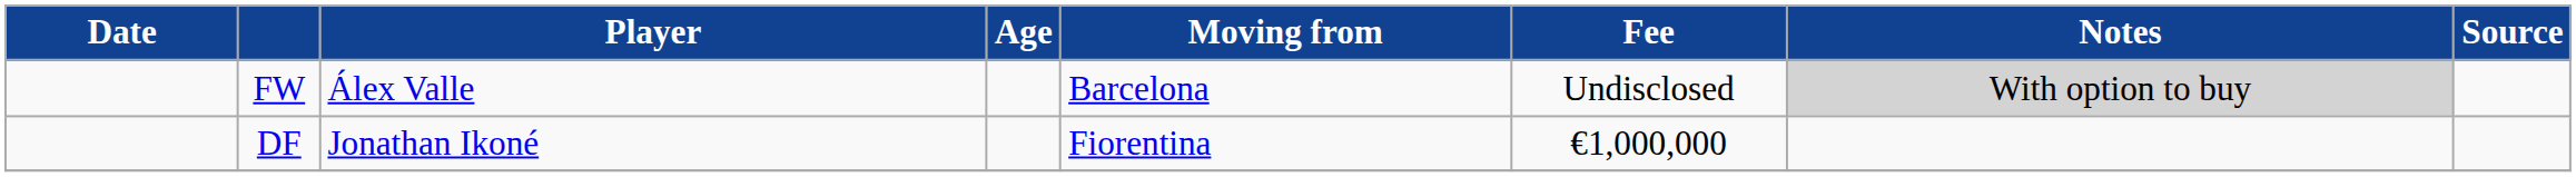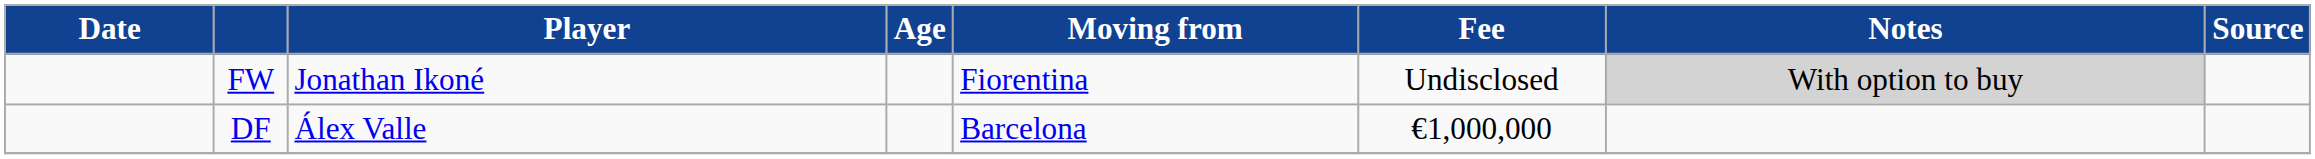FW | Player: Álex Valle -> Jonathan Ikoné
FW | Moving from: Barcelona -> Fiorentina
DF | Player: Jonathan Ikoné -> Álex Valle
DF | Moving from: Fiorentina -> Barcelona
